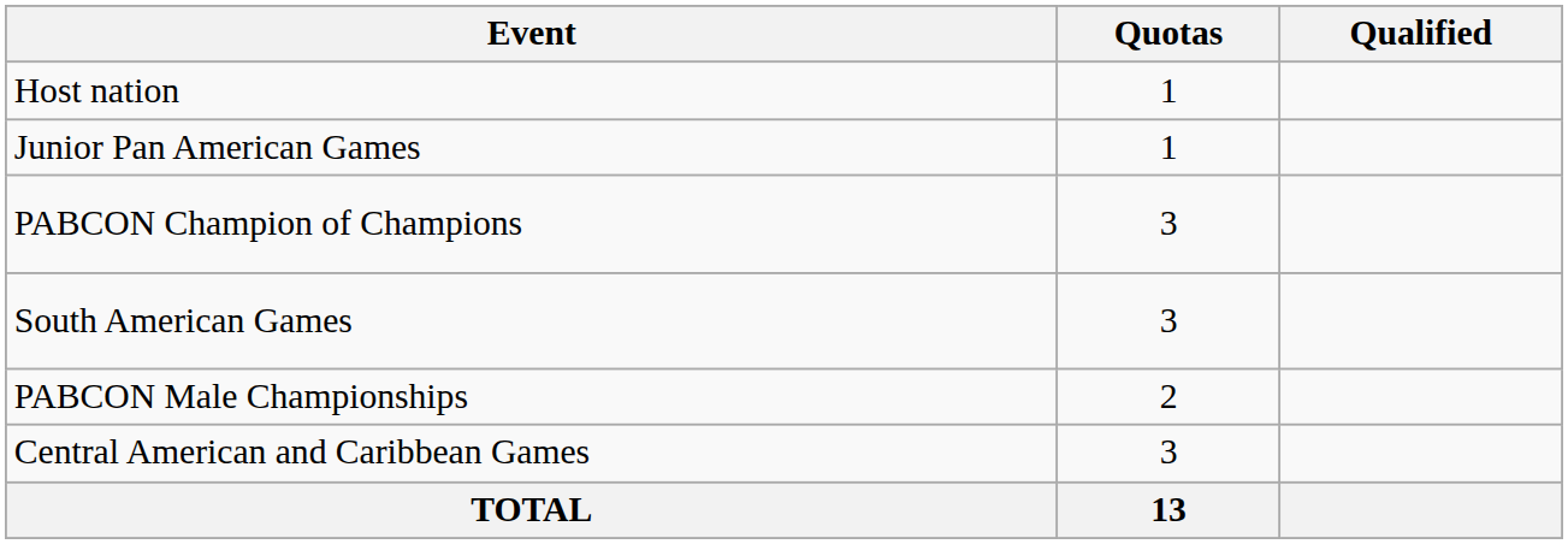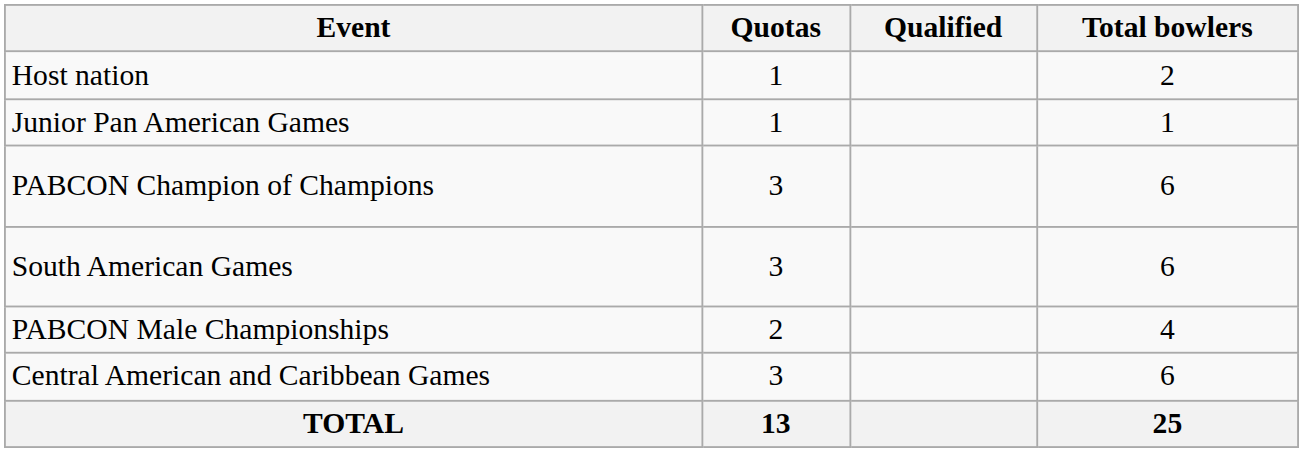+ column: Total bowlers | 2 | 1 | 6 | 6 | 4 | 6 | 25
